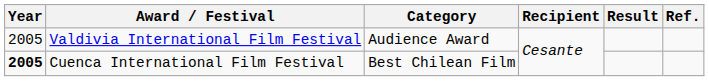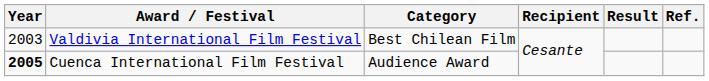Valdivia International Film Festival | Year: 2005 -> 2003
Valdivia International Film Festival | Category: Audience Award -> Best Chilean Film
Cuenca International Film Festival | Category: Best Chilean Film -> Audience Award
